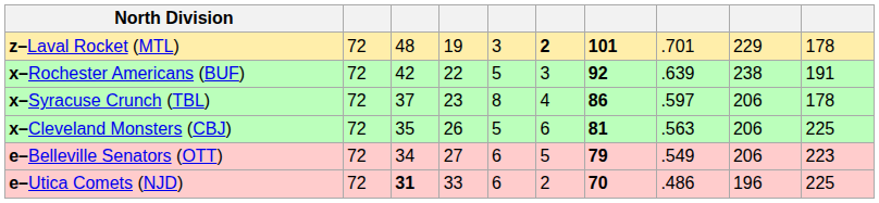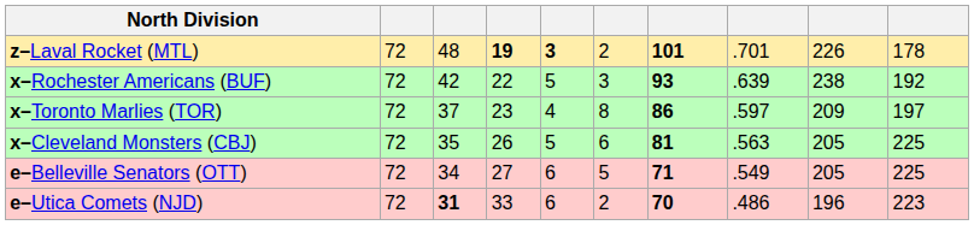z–Laval Rocket (MTL) | column 4: normal -> bold
z–Laval Rocket (MTL) | column 5: normal -> bold
z–Laval Rocket (MTL) | column 6: bold -> normal
z–Laval Rocket (MTL) | column 9: 229 -> 226
x–Rochester Americans (BUF) | column 7: 92 -> 93
x–Rochester Americans (BUF) | column 10: 191 -> 192
- row: x–Syracuse Crunch (TBL) | 72 | 37 | 23 | 8 | 4 | 86 | .597 | 206 | 178
+ row: x–Toronto Marlies (TOR) | 72 | 37 | 23 | 4 | 8 | 86 | .597 | 209 | 197
x–Cleveland Monsters (CBJ) | column 9: 206 -> 205
e–Belleville Senators (OTT) | column 7: 79 -> 71
e–Belleville Senators (OTT) | column 9: 206 -> 205
e–Belleville Senators (OTT) | column 10: 223 -> 225
e–Utica Comets (NJD) | column 10: 225 -> 223
